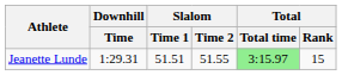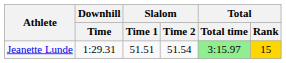Jeanette Lunde | Slalom / Time 2: 51.55 -> 51.54
Jeanette Lunde | Total / Rank: no background -> gold background
